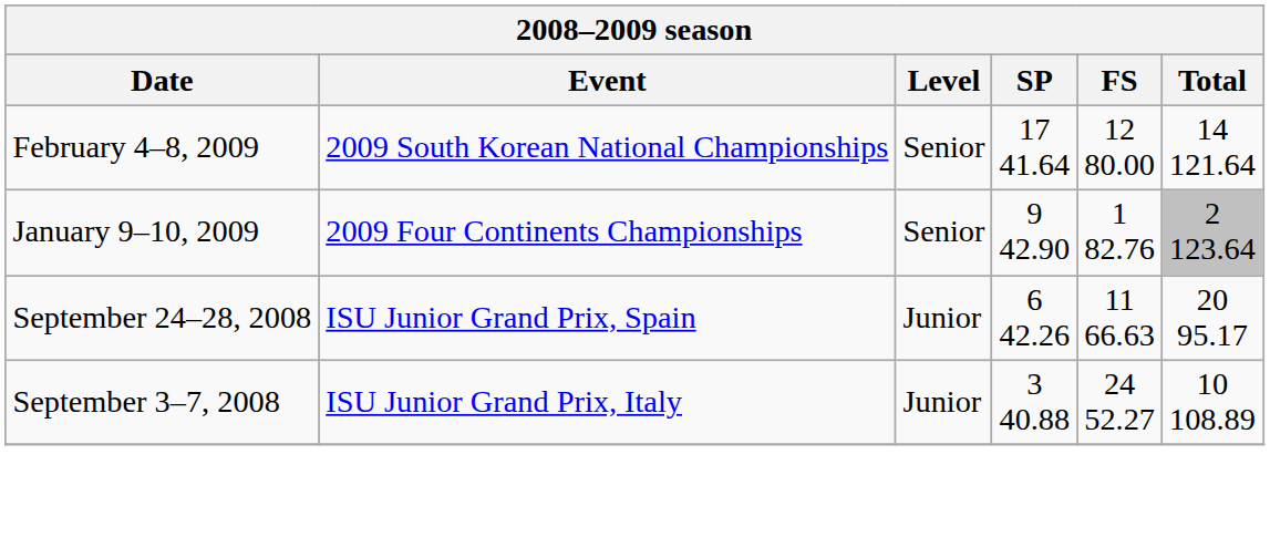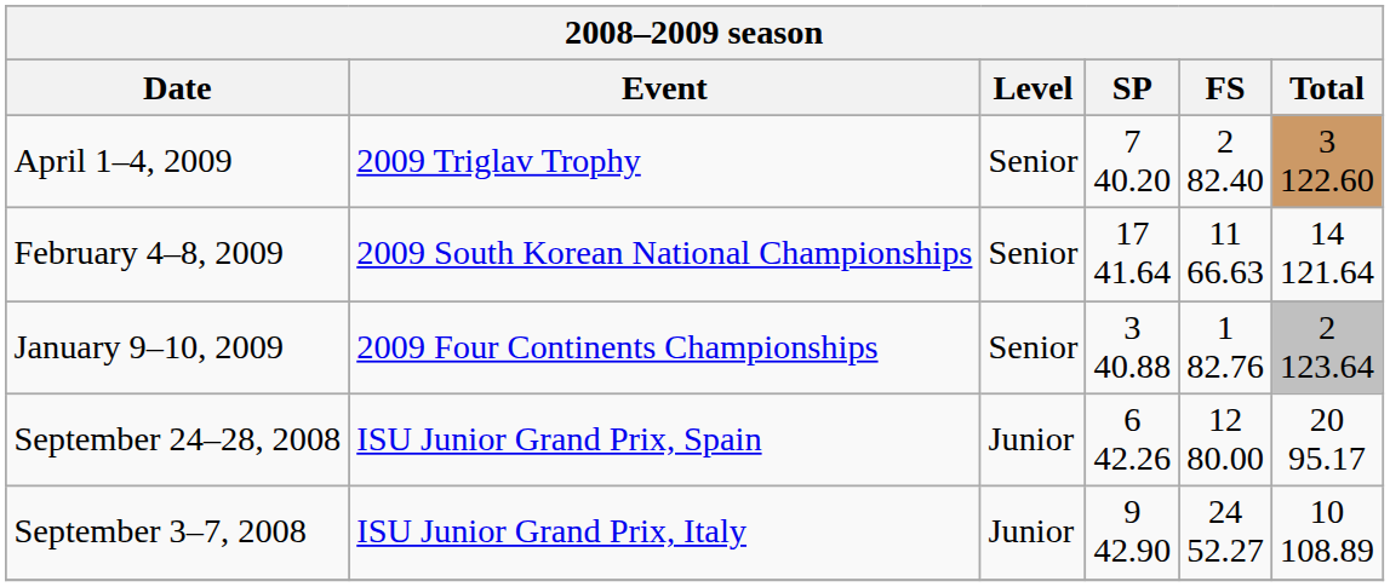+ row: April 1–4, 2009 | 2009 Triglav Trophy | Senior | 7 40.20 | 2 82.40 | 3 122.60
February 4–8, 2009 | FS: 12 80.00 -> 11 66.63
January 9–10, 2009 | SP: 9 42.90 -> 3 40.88
September 24–28, 2008 | FS: 11 66.63 -> 12 80.00
September 3–7, 2008 | SP: 3 40.88 -> 9 42.90
